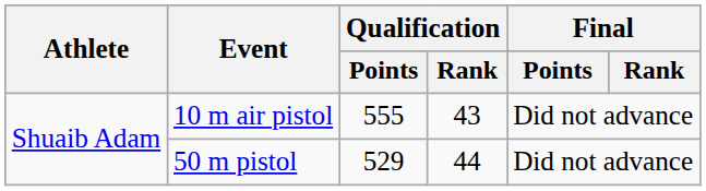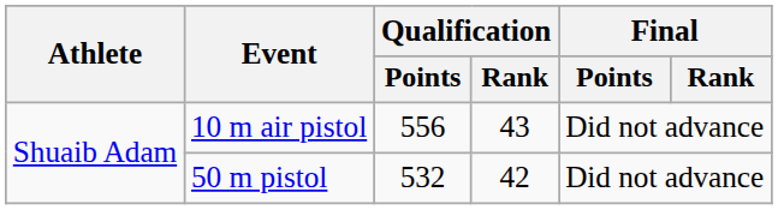10 m air pistol | Qualification / Points: 555 -> 556
50 m pistol | Qualification / Points: 529 -> 532
50 m pistol | Qualification / Rank: 44 -> 42
